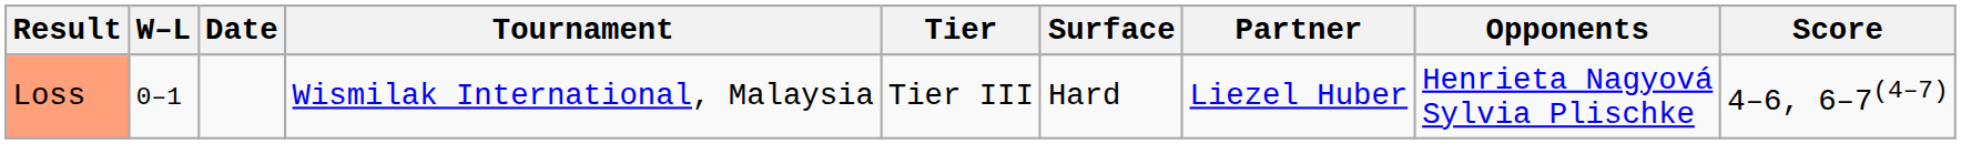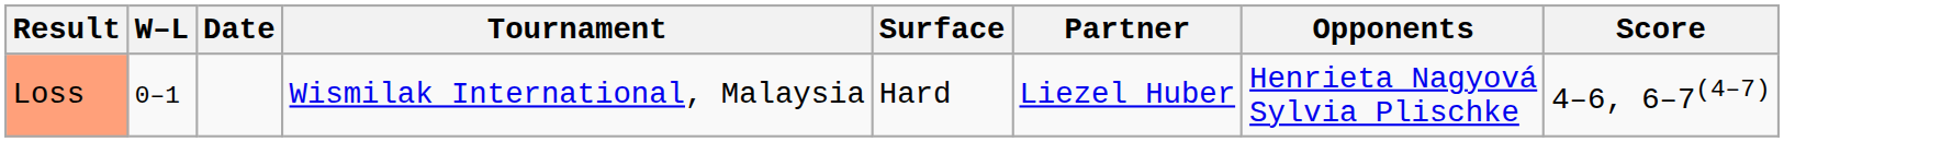- column: Tier | Tier III
